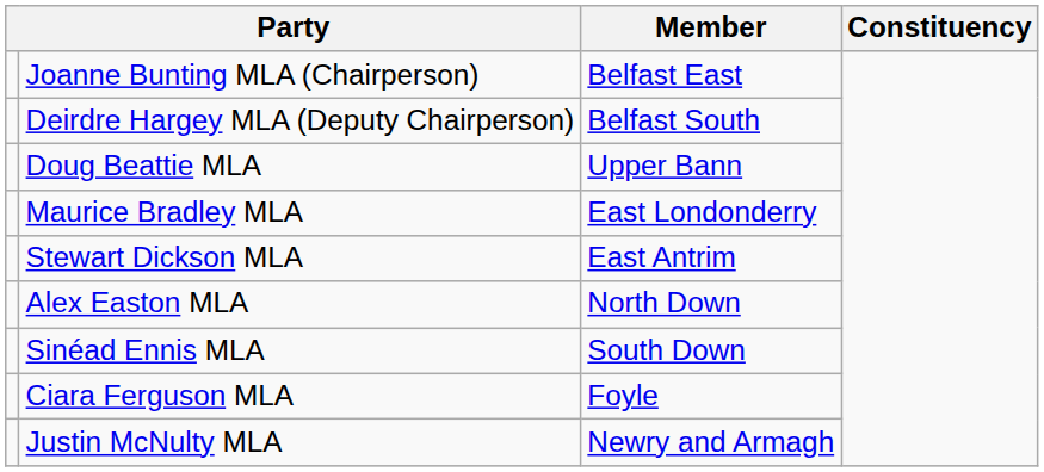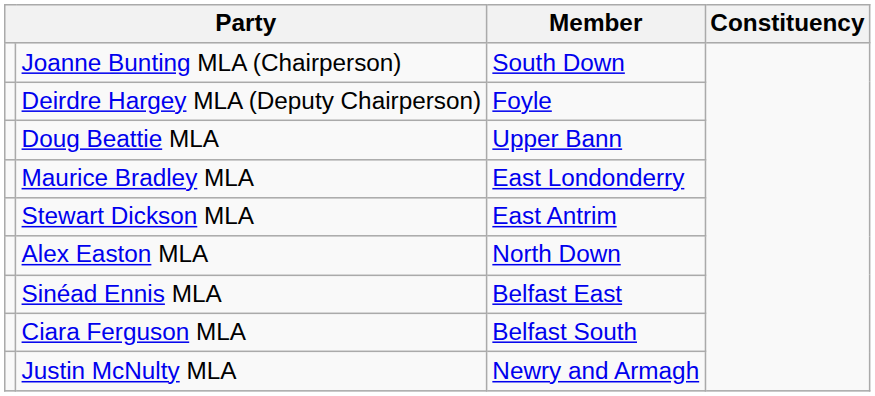Joanne Bunting MLA (Chairperson) | Member: Belfast East -> South Down
Deirdre Hargey MLA (Deputy Chairperson) | Member: Belfast South -> Foyle
Sinéad Ennis MLA | Member: South Down -> Belfast East
Ciara Ferguson MLA | Member: Foyle -> Belfast South
